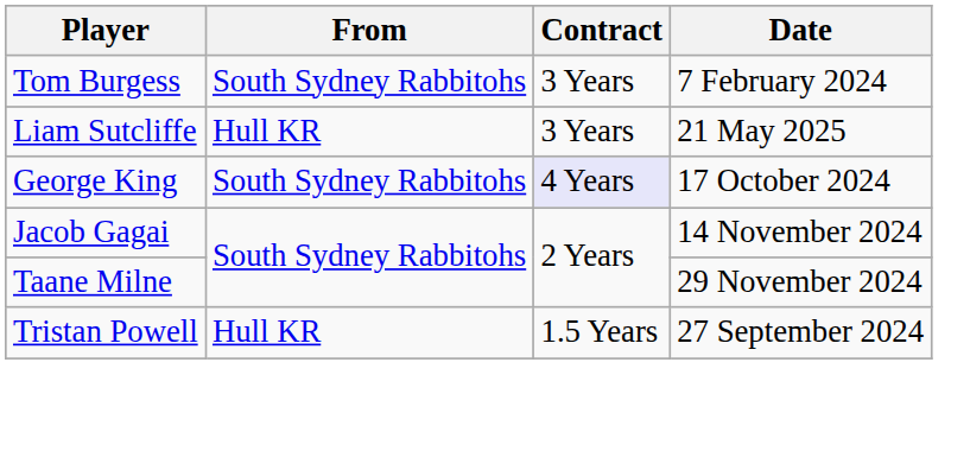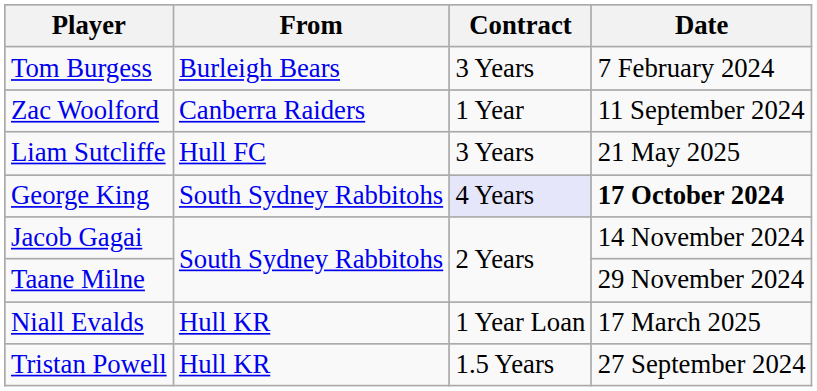Tom Burgess | From: South Sydney Rabbitohs -> Burleigh Bears
+ row: Zac Woolford | Canberra Raiders | 1 Year | 11 September 2024
Liam Sutcliffe | From: Hull KR -> Hull FC
George King | Date: normal -> bold
+ row: Niall Evalds | Hull KR | 1 Year Loan | 17 March 2025
